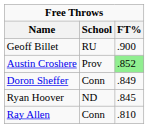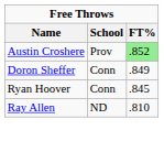- row: Geoff Billet | RU | .900
Ryan Hoover | School: ND -> Conn
Ray Allen | School: Conn -> ND
